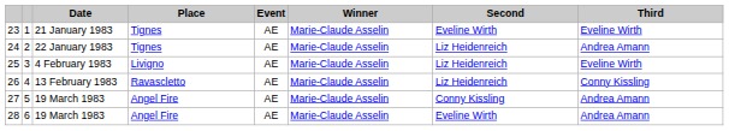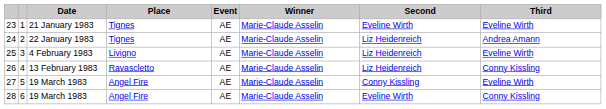27 | Third: Andrea Amann -> Eveline Wirth
28 | Third: Andrea Amann -> Conny Kissling
